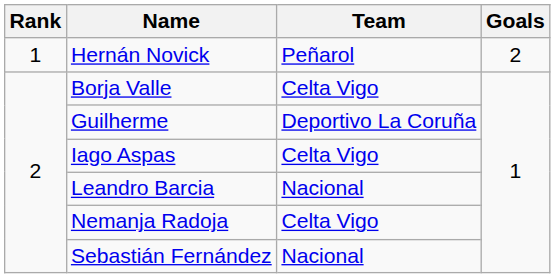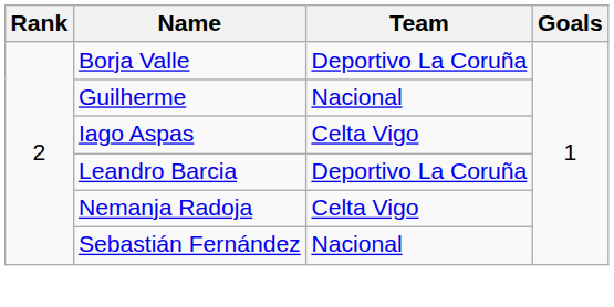- row: 1 | Hernán Novick | Peñarol | 2
Borja Valle | Team: Celta Vigo -> Deportivo La Coruña
Guilherme | Team: Deportivo La Coruña -> Nacional
Leandro Barcia | Team: Nacional -> Deportivo La Coruña
